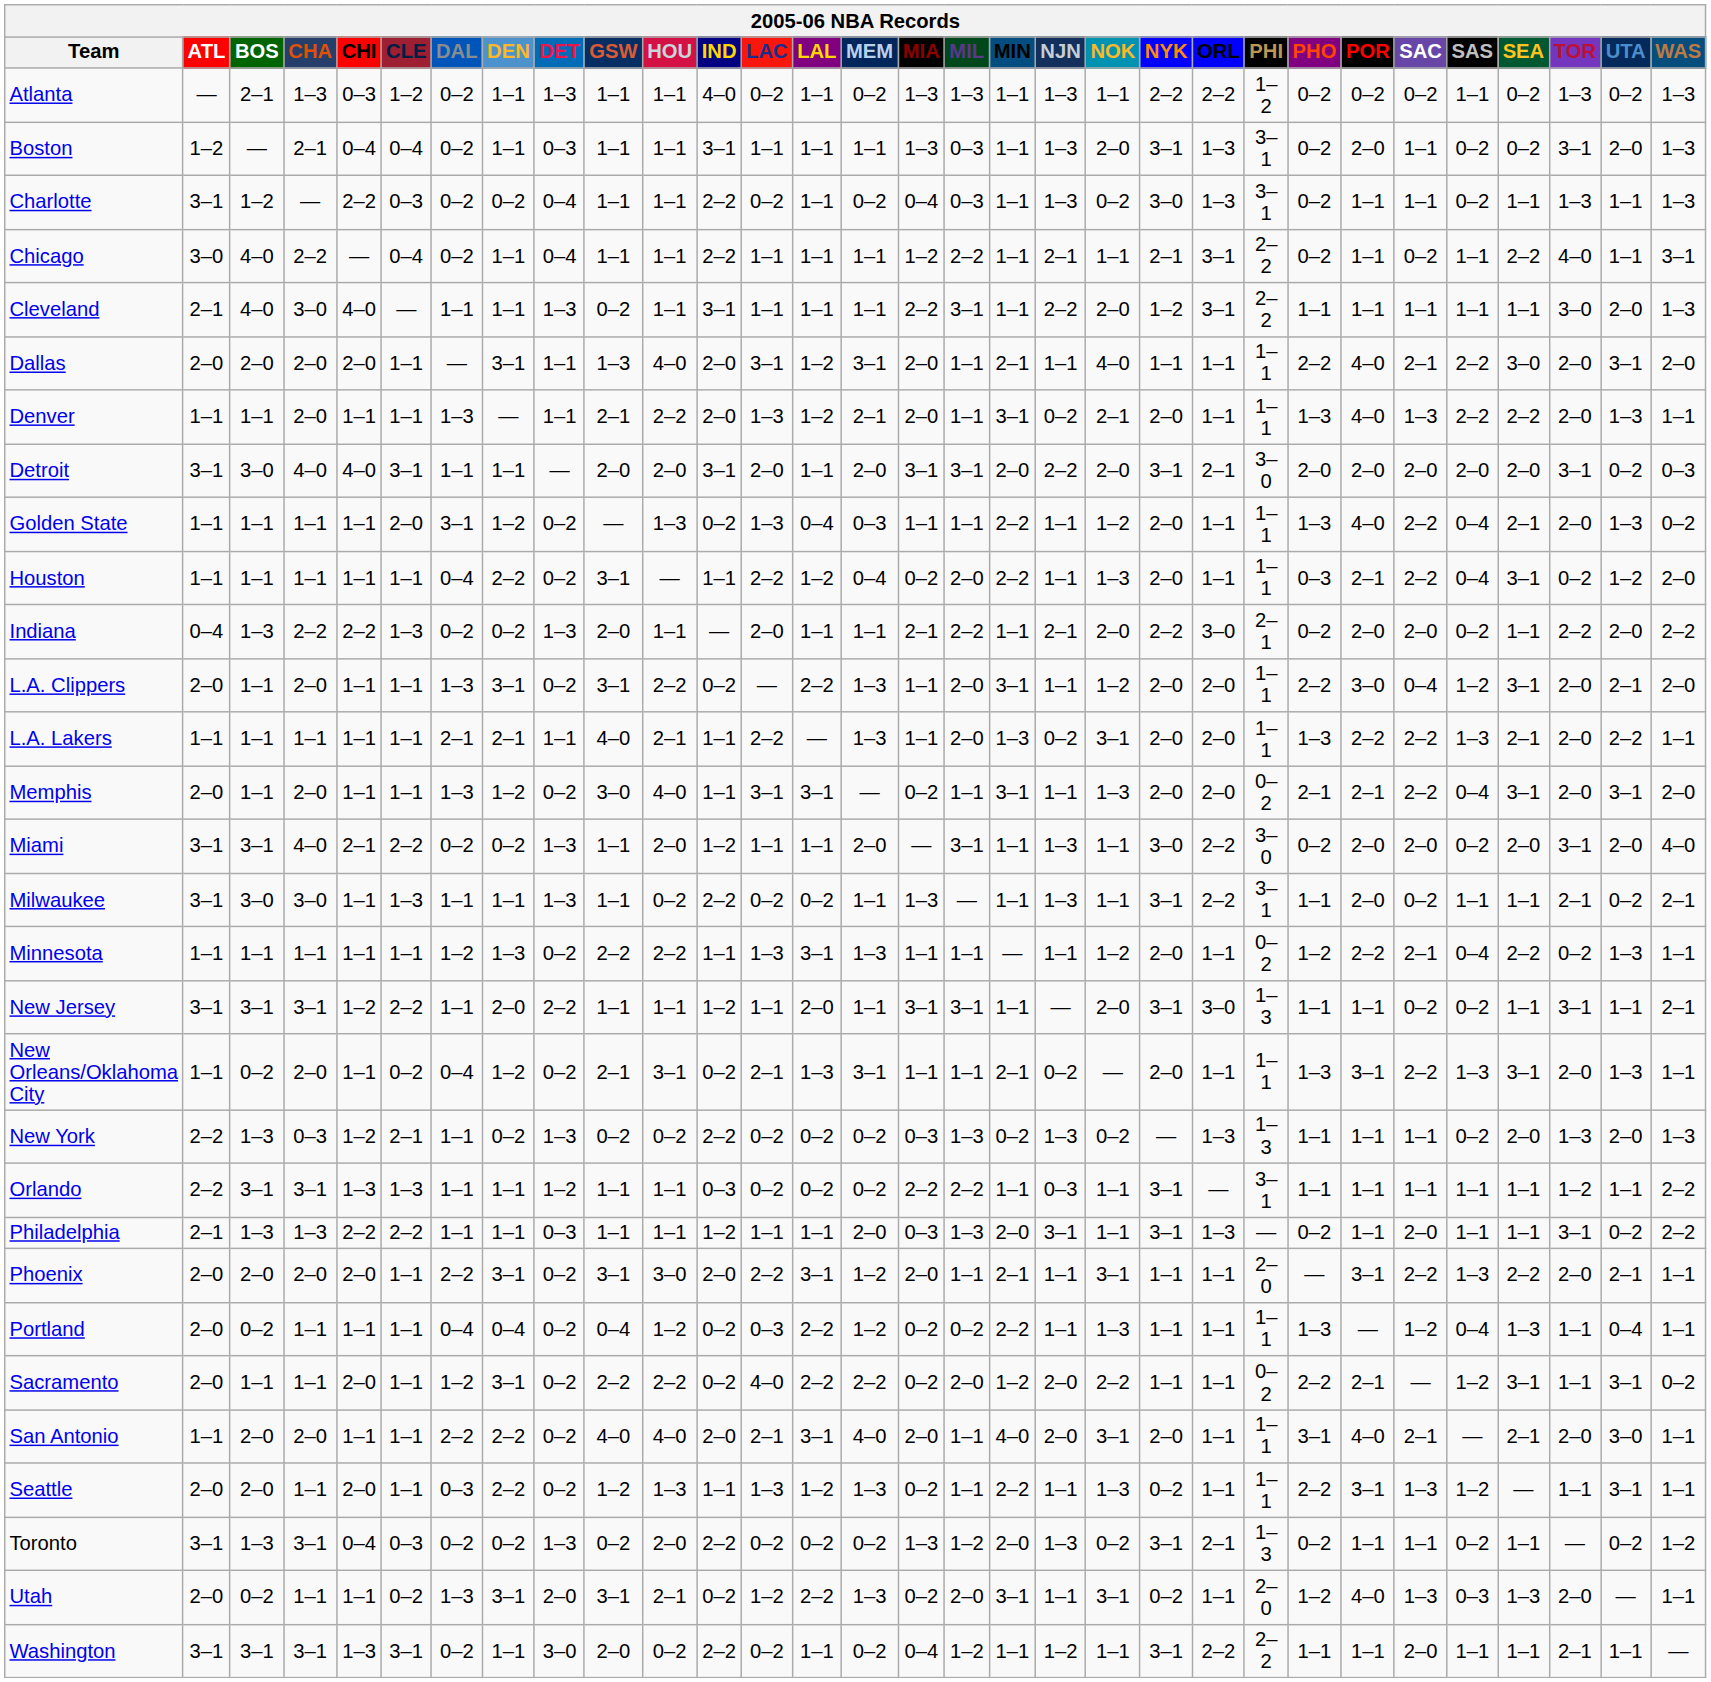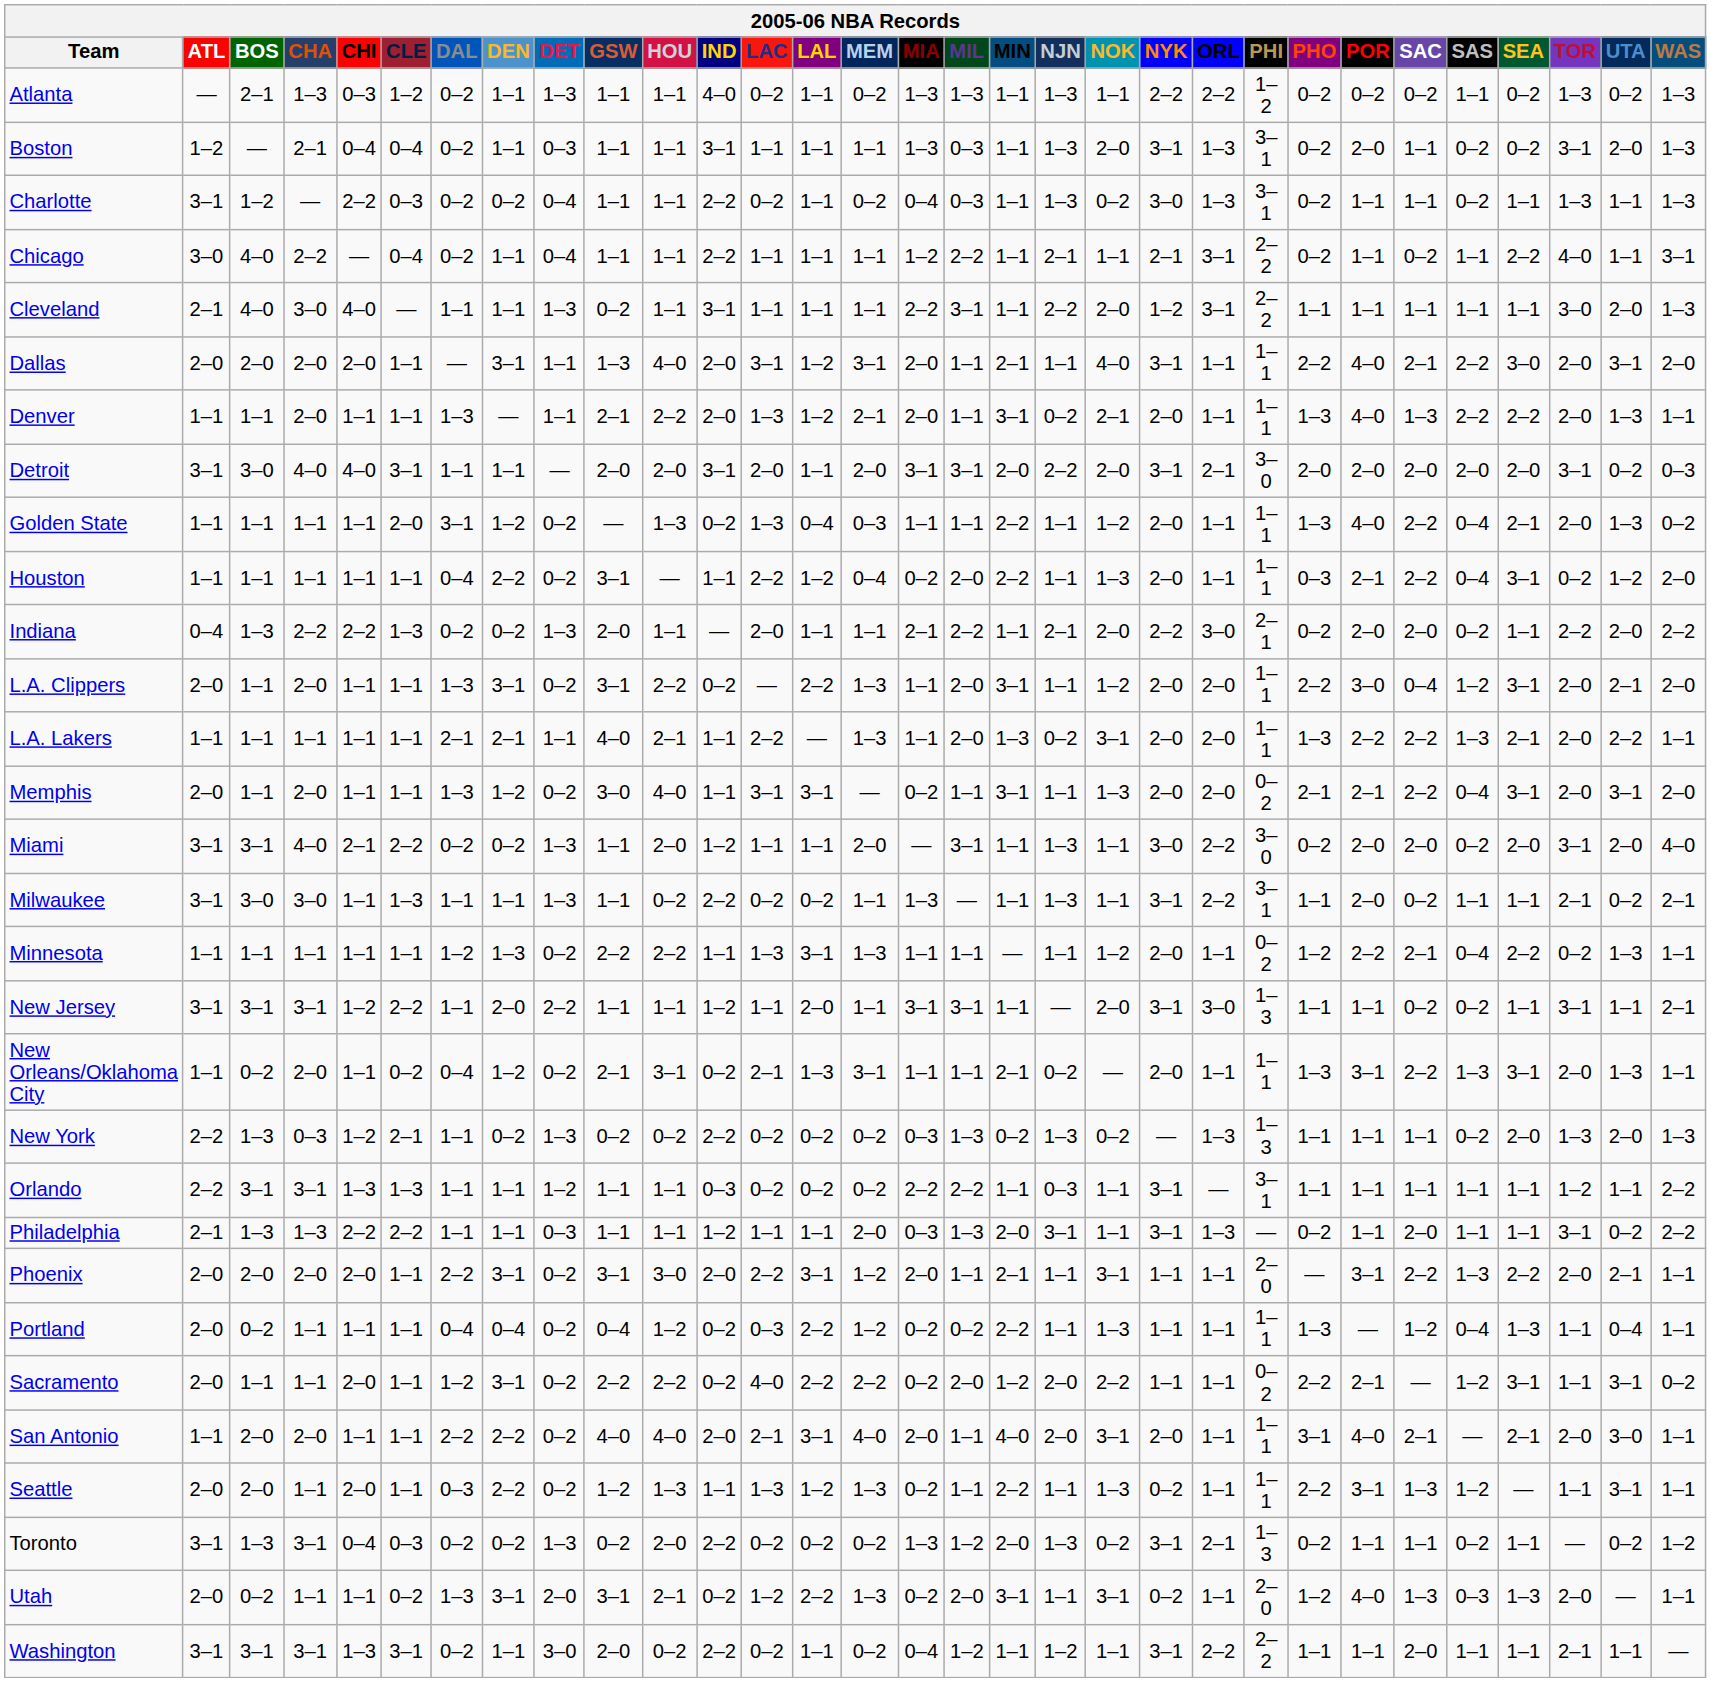Dallas | NYK: 1–1 -> 3–1
